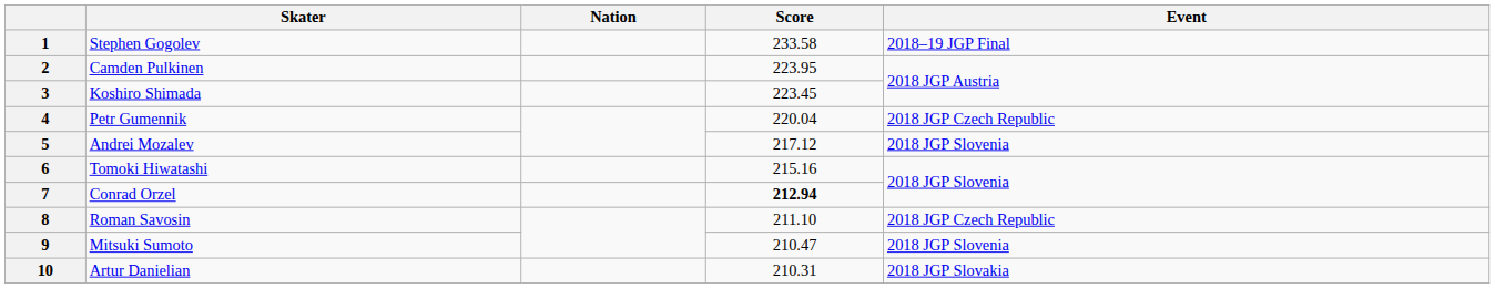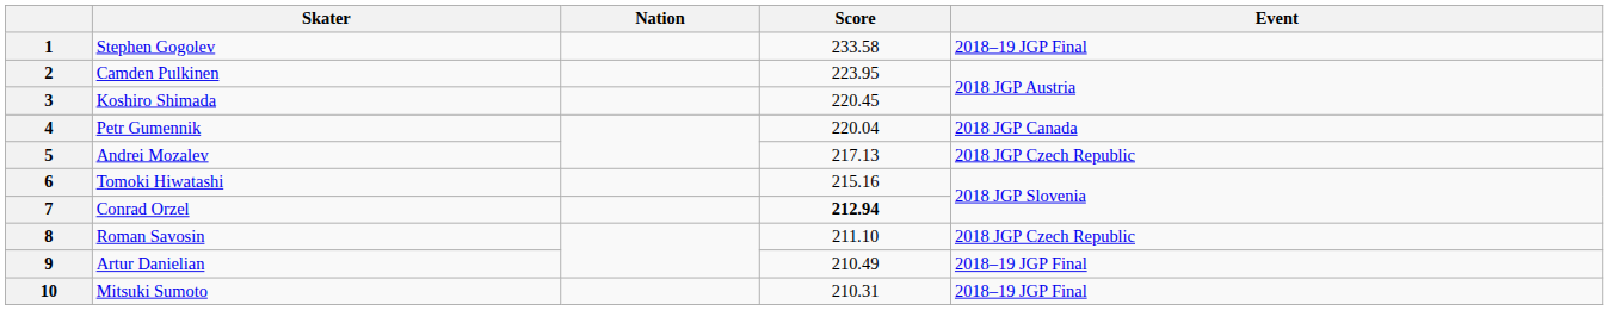3 | Score: 223.45 -> 220.45
4 | Event: 2018 JGP Czech Republic -> 2018 JGP Canada
5 | Score: 217.12 -> 217.13
5 | Event: 2018 JGP Slovenia -> 2018 JGP Czech Republic
9 | Skater: Mitsuki Sumoto -> Artur Danielian
9 | Score: 210.47 -> 210.49
9 | Event: 2018 JGP Slovenia -> 2018–19 JGP Final
10 | Skater: Artur Danielian -> Mitsuki Sumoto
10 | Event: 2018 JGP Slovakia -> 2018–19 JGP Final
